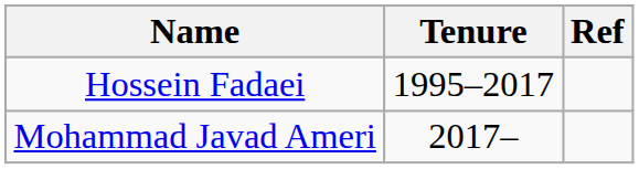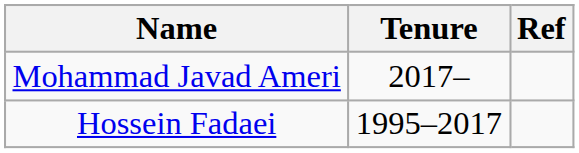rows swapped: Hossein Fadaei <-> Mohammad Javad Ameri
